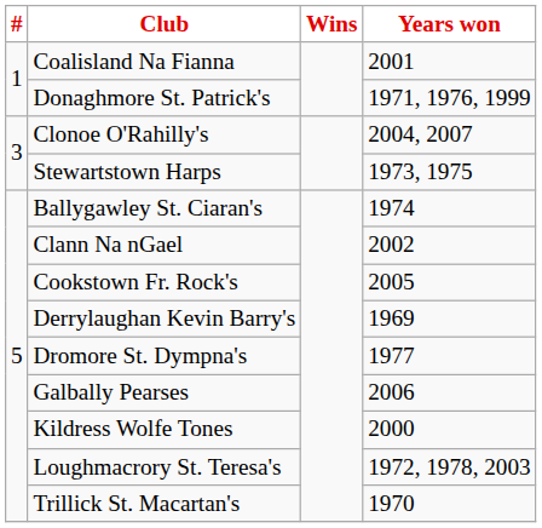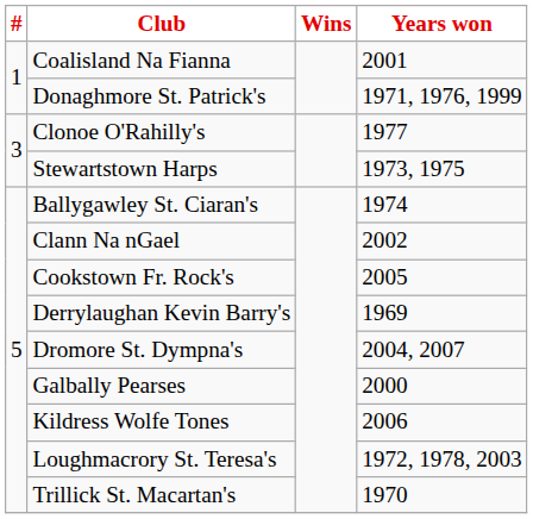Clonoe O'Rahilly's | Years won: 2004, 2007 -> 1977
Dromore St. Dympna's | Years won: 1977 -> 2004, 2007
Galbally Pearses | Years won: 2006 -> 2000
Kildress Wolfe Tones | Years won: 2000 -> 2006
